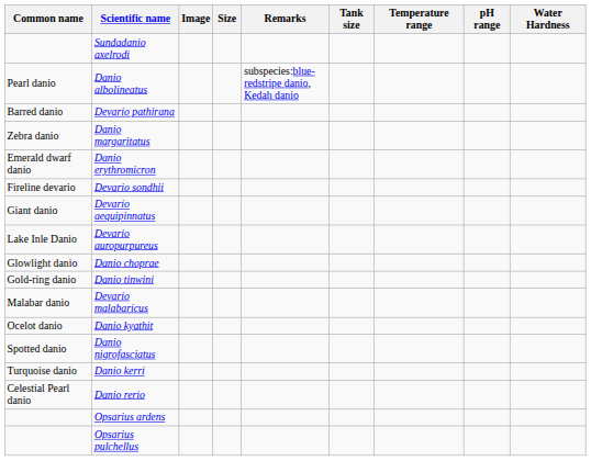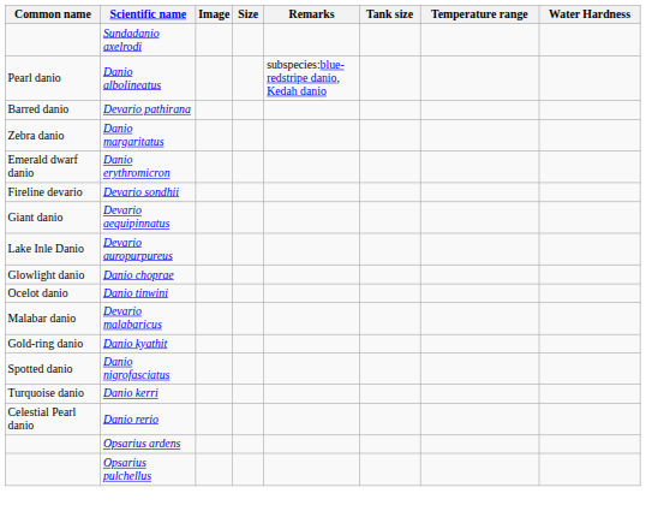- column: pH range
Danio tinwini | Common name: Gold-ring danio -> Ocelot danio
Danio kyathit | Common name: Ocelot danio -> Gold-ring danio
